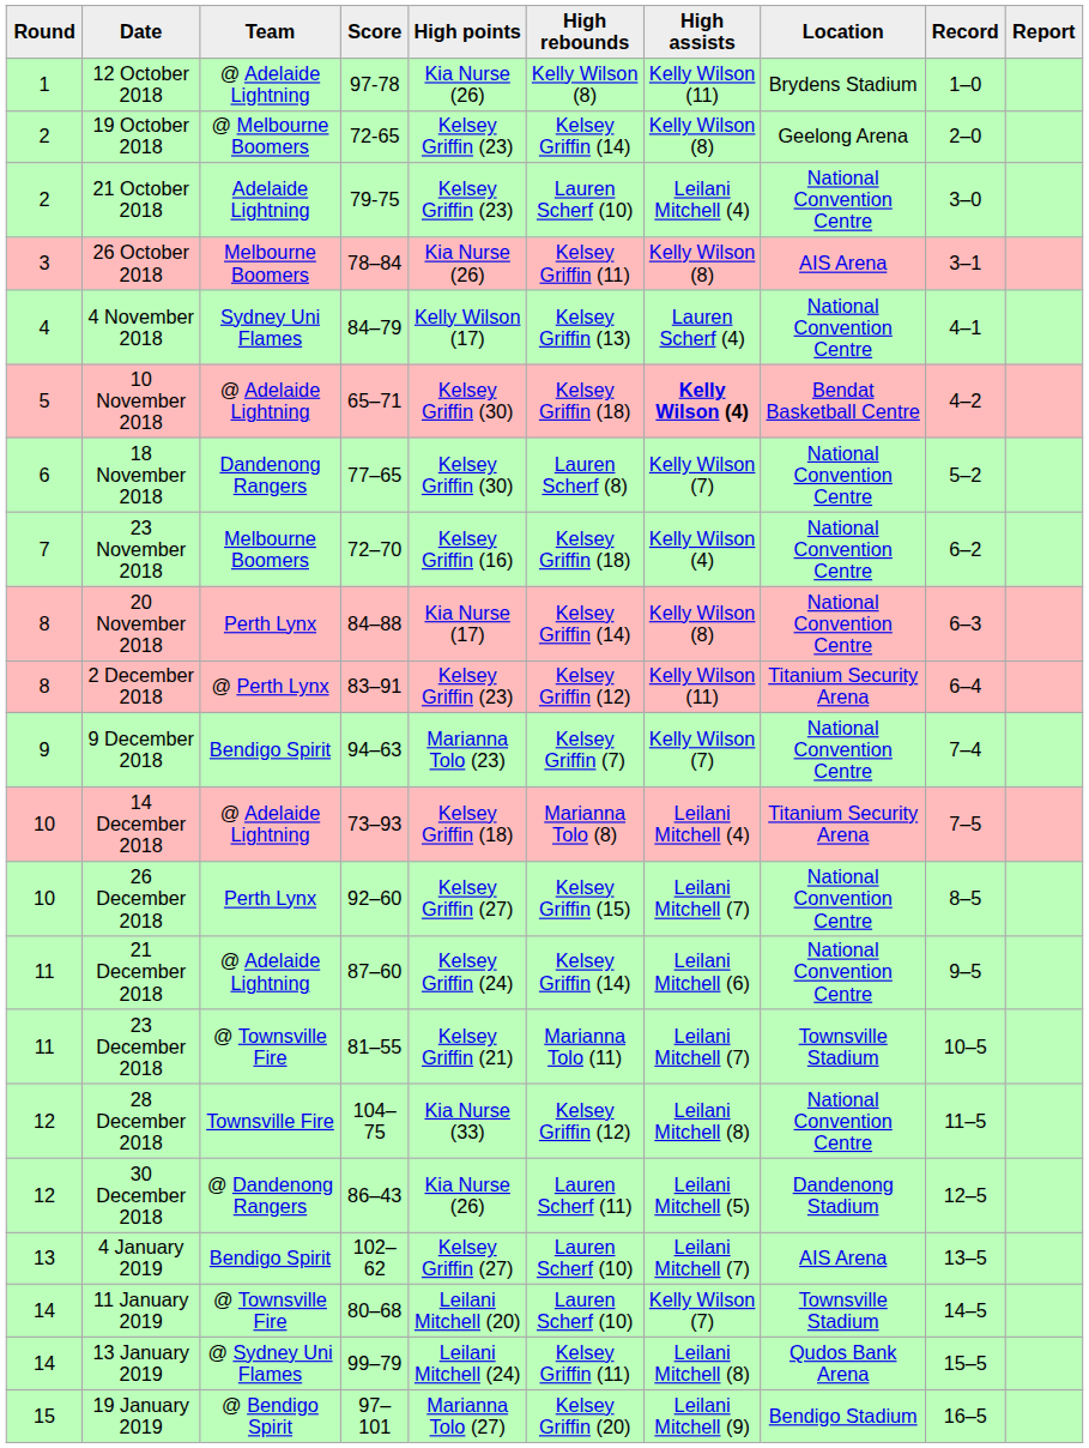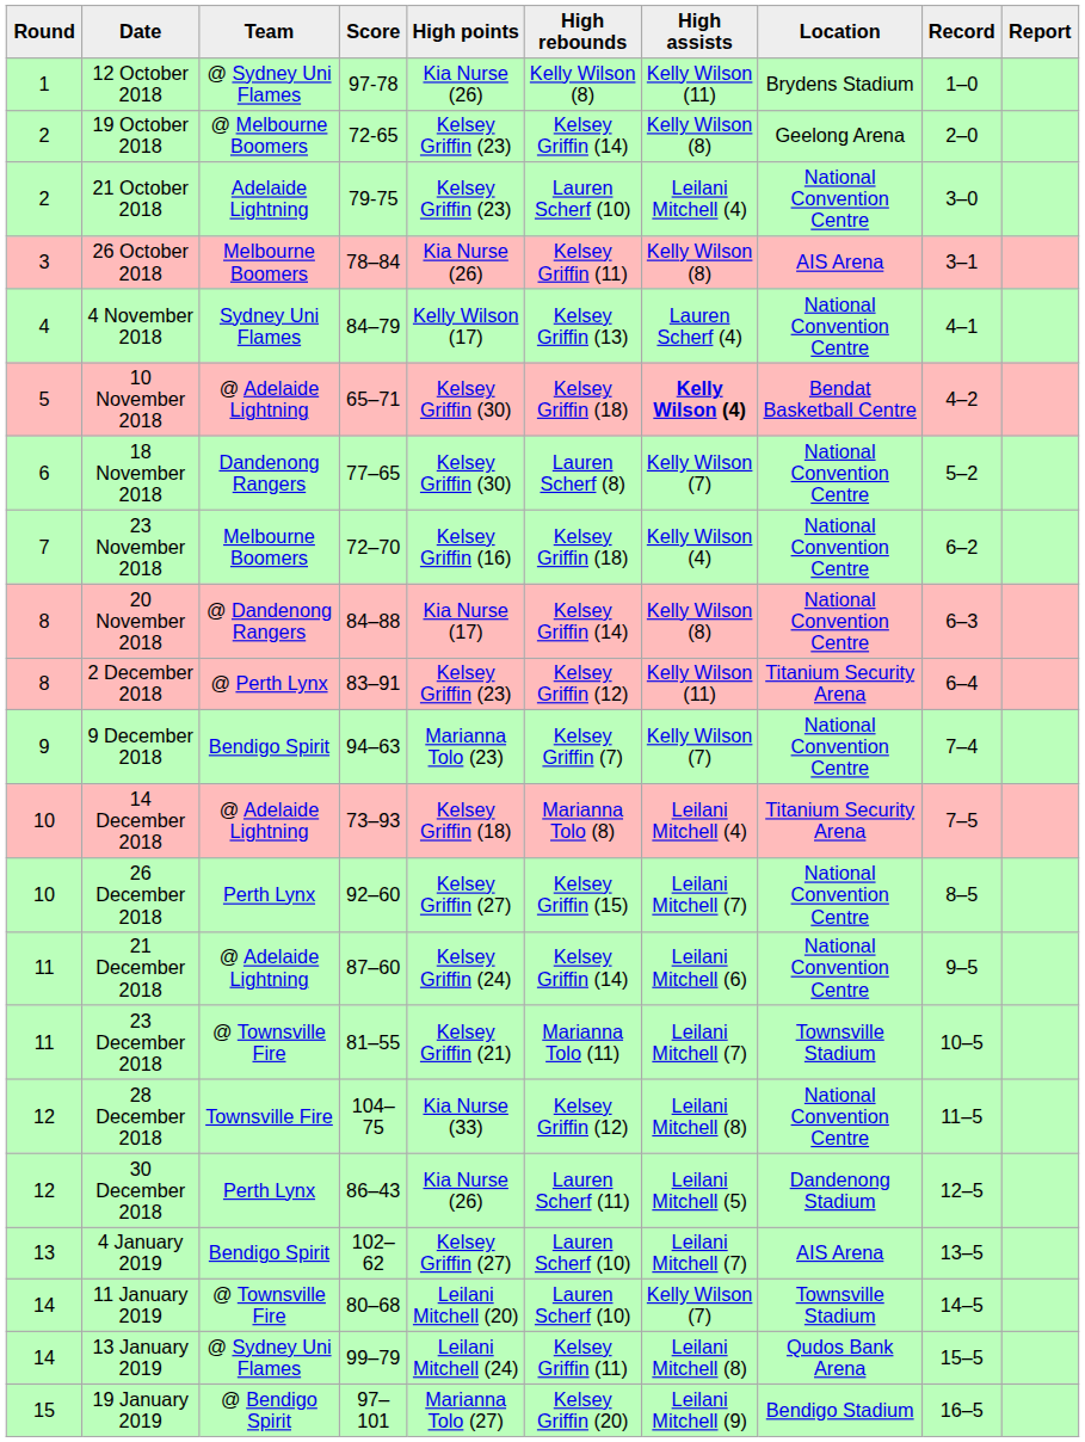12 October 2018 | Team: @ Adelaide Lightning -> @ Sydney Uni Flames
20 November 2018 | Team: Perth Lynx -> @ Dandenong Rangers
30 December 2018 | Team: @ Dandenong Rangers -> Perth Lynx
